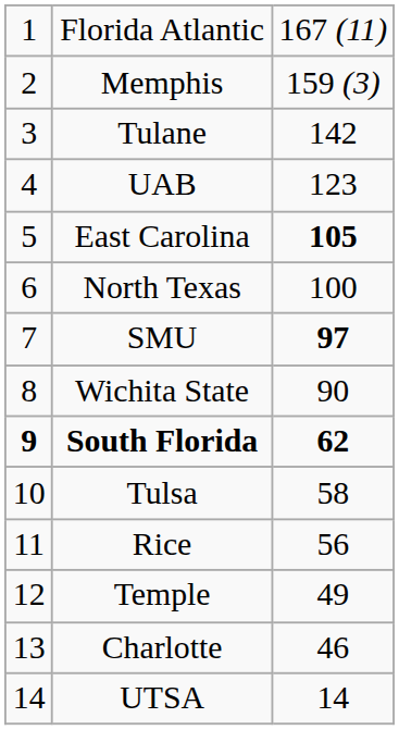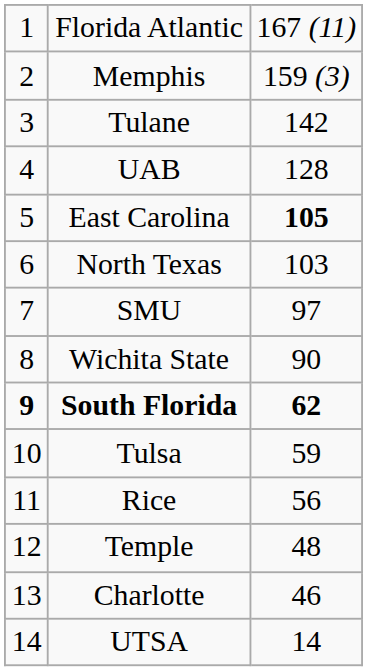UAB | column 3: 123 -> 128
North Texas | column 3: 100 -> 103
SMU | column 3: bold -> normal
Tulsa | column 3: 58 -> 59
Temple | column 3: 49 -> 48
